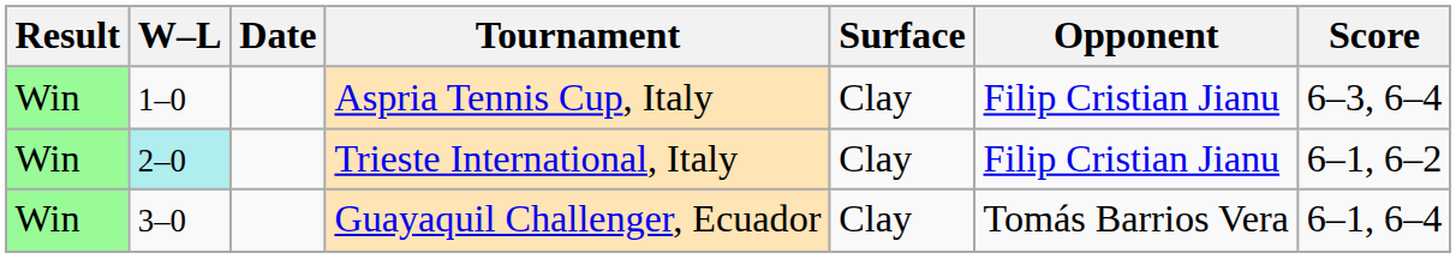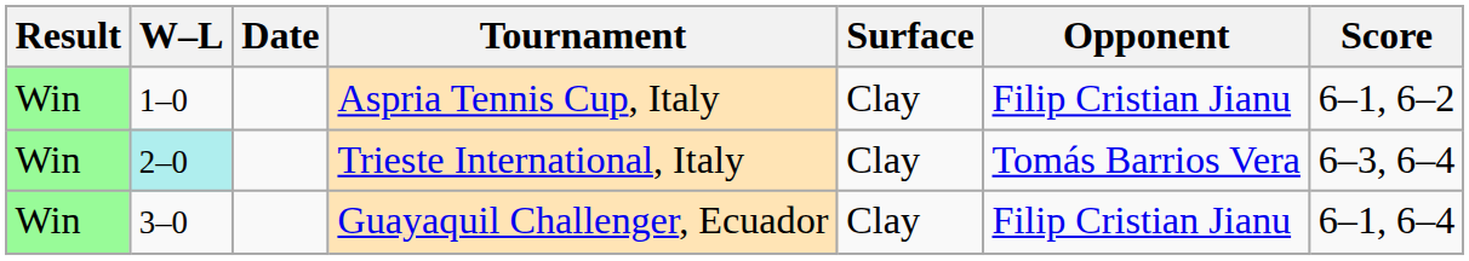Aspria Tennis Cup, Italy | Score: 6–3, 6–4 -> 6–1, 6–2
Trieste International, Italy | Opponent: Filip Cristian Jianu -> Tomás Barrios Vera
Trieste International, Italy | Score: 6–1, 6–2 -> 6–3, 6–4
Guayaquil Challenger, Ecuador | Opponent: Tomás Barrios Vera -> Filip Cristian Jianu
